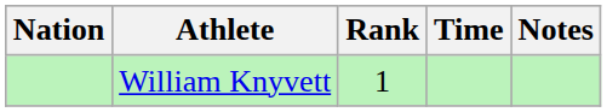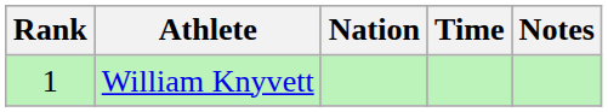columns swapped: Rank <-> Nation
